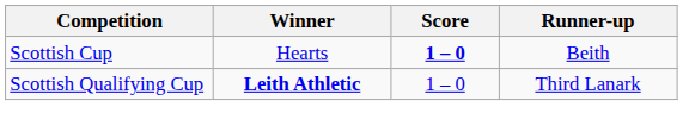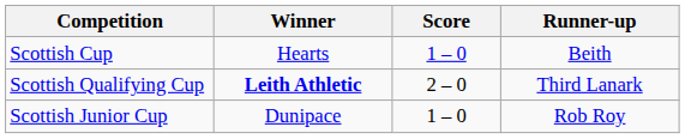Scottish Cup | Score: bold -> normal
Scottish Qualifying Cup | Score: 1 – 0 -> 2 – 0
+ row: Scottish Junior Cup | Dunipace | 1 – 0 | Rob Roy
